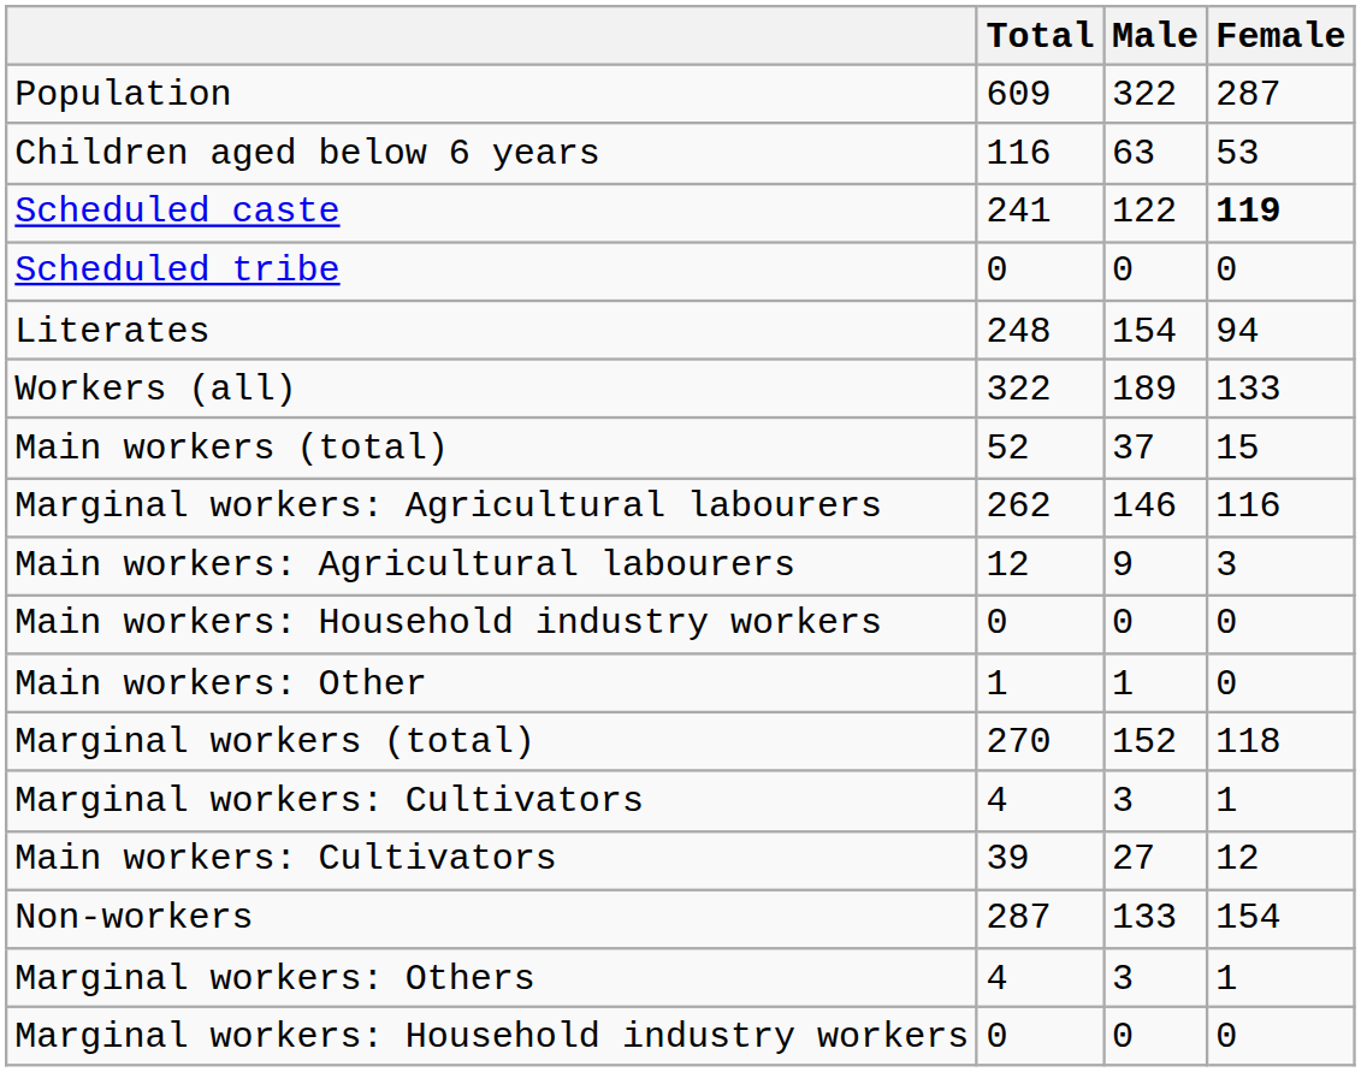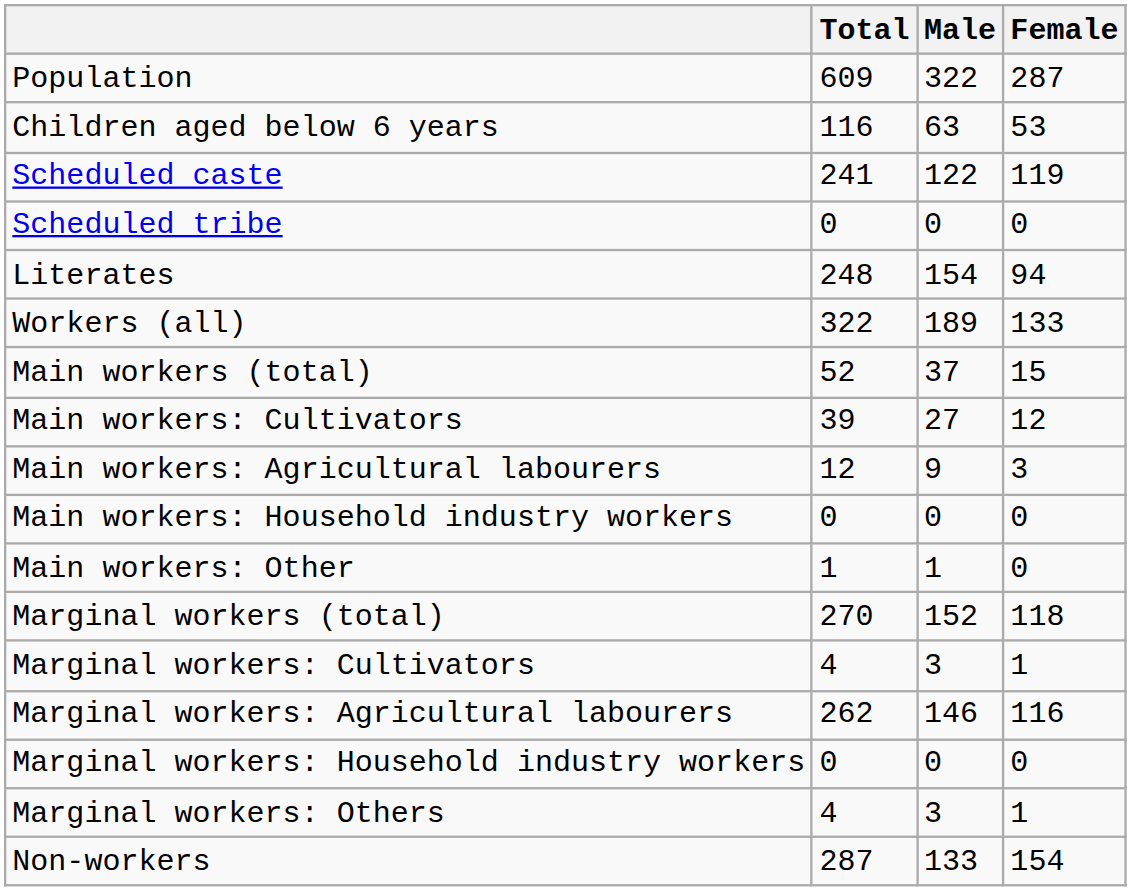Scheduled caste | Female: bold -> normal
rows swapped: Main workers: Cultivators <-> Marginal workers: Agricultural labourers
rows swapped: Marginal workers: Household industry workers <-> Non-workers
